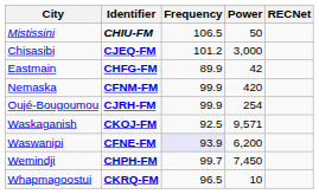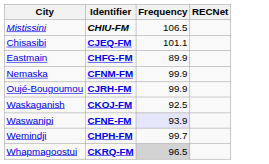- column: Power | 50 | 3,000 | 42 | 420 | 254 | 9,571 | 6,200 | 7,450 | 10
Chisasibi | Frequency: 101.2 -> 101.1
Whapmagoostui | Frequency: no background -> lightgrey background
